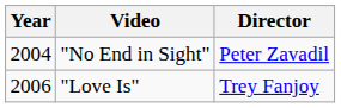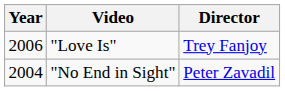rows swapped: "No End in Sight" <-> "Love Is"
